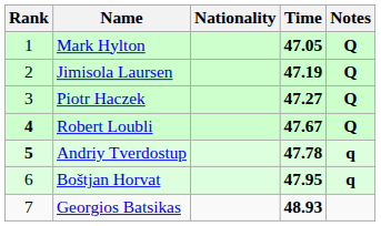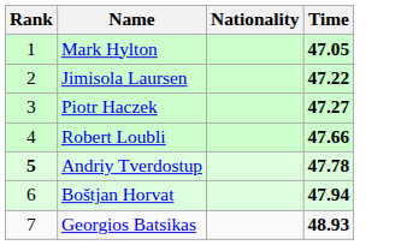- column: Notes | Q | Q | Q | Q | q | q
Jimisola Laursen | Time: 47.19 -> 47.22
Robert Loubli | Rank: bold -> normal
Robert Loubli | Time: 47.67 -> 47.66
Boštjan Horvat | Time: 47.95 -> 47.94
